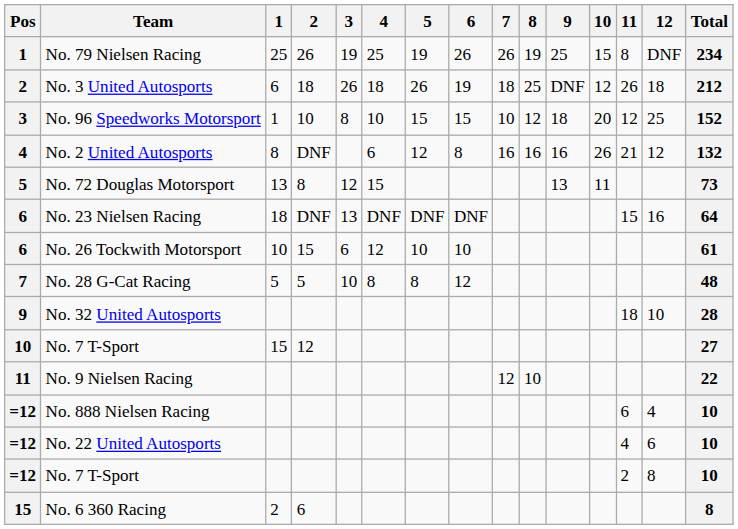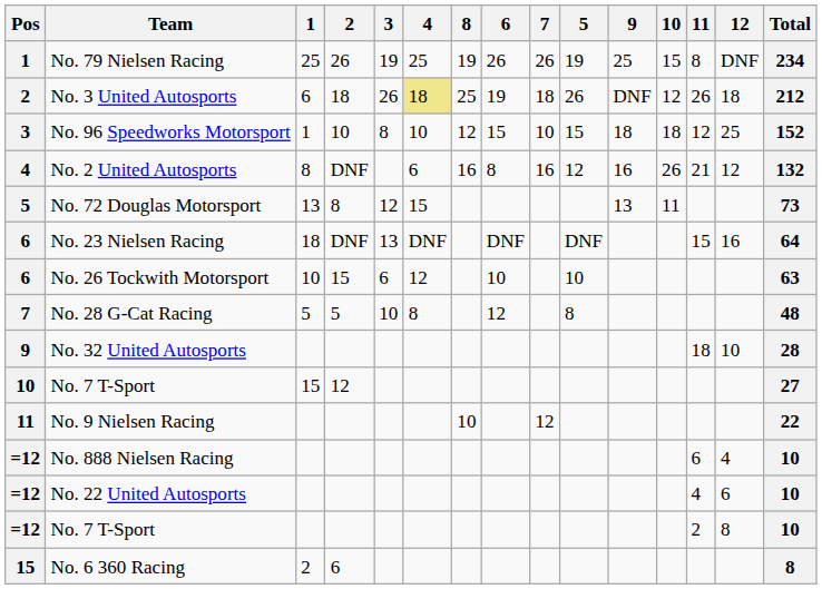columns swapped: 5 <-> 8
No. 3 United Autosports | 4: no background -> khaki background
No. 96 Speedworks Motorsport | 10: 20 -> 18
No. 26 Tockwith Motorsport | Total: 61 -> 63
